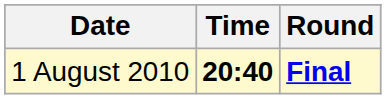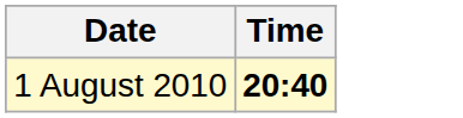- column: Round | Final
